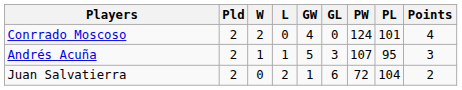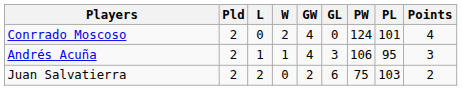columns swapped: W <-> L
Andrés Acuña | GW: 5 -> 4
Andrés Acuña | PW: 107 -> 106
Juan Salvatierra | GW: 1 -> 2
Juan Salvatierra | PW: 72 -> 75
Juan Salvatierra | PL: 104 -> 103
